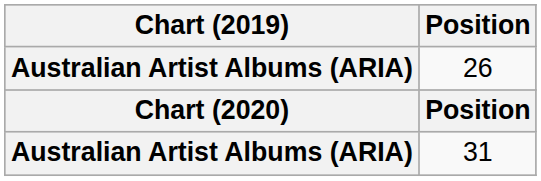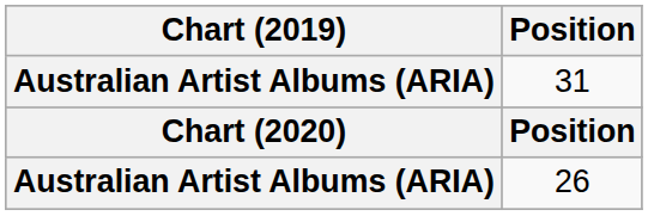rows swapped: 26 <-> 31
